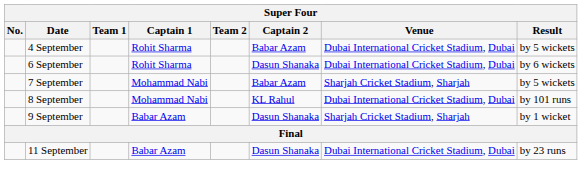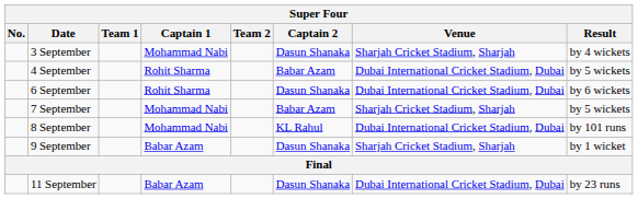+ row: 3 September | Mohammad Nabi | Dasun Shanaka | Sharjah Cricket Stadium, Sharjah | by 4 wickets
